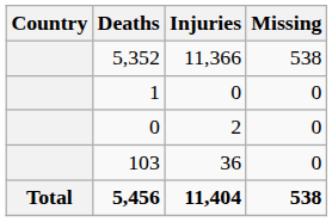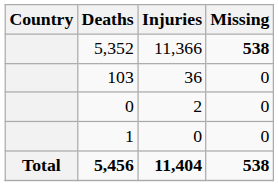5,352 | Missing: normal -> bold
rows swapped: 103 <-> 1
